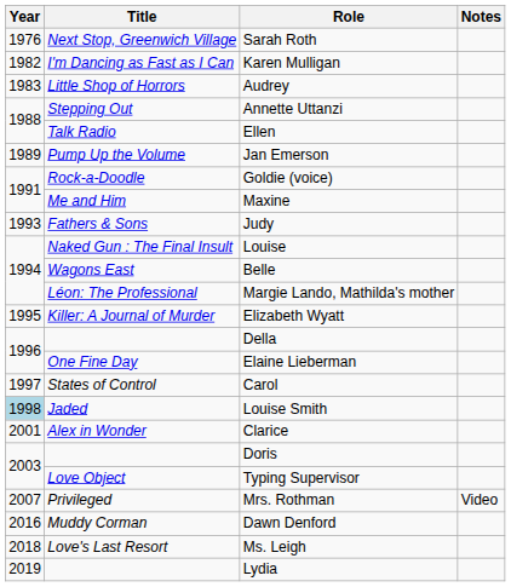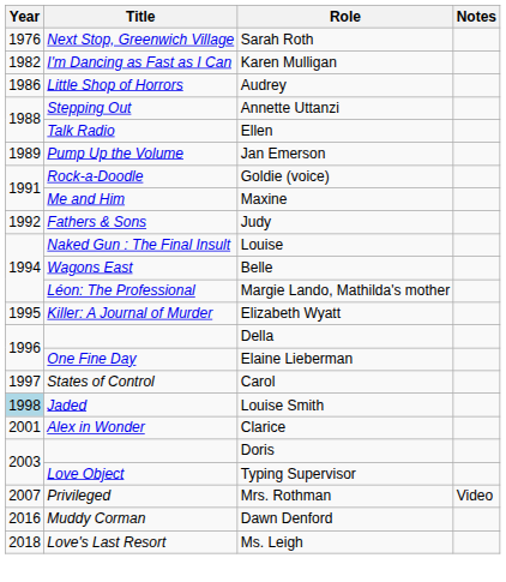Audrey | Year: 1983 -> 1986
Judy | Year: 1993 -> 1992
- row: 2019 | Lydia
